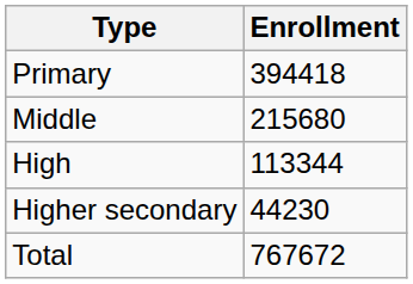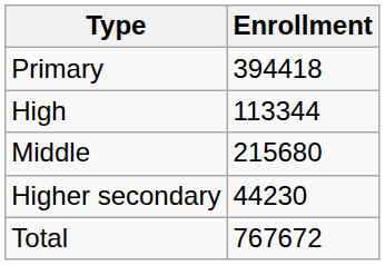rows swapped: Middle <-> High
